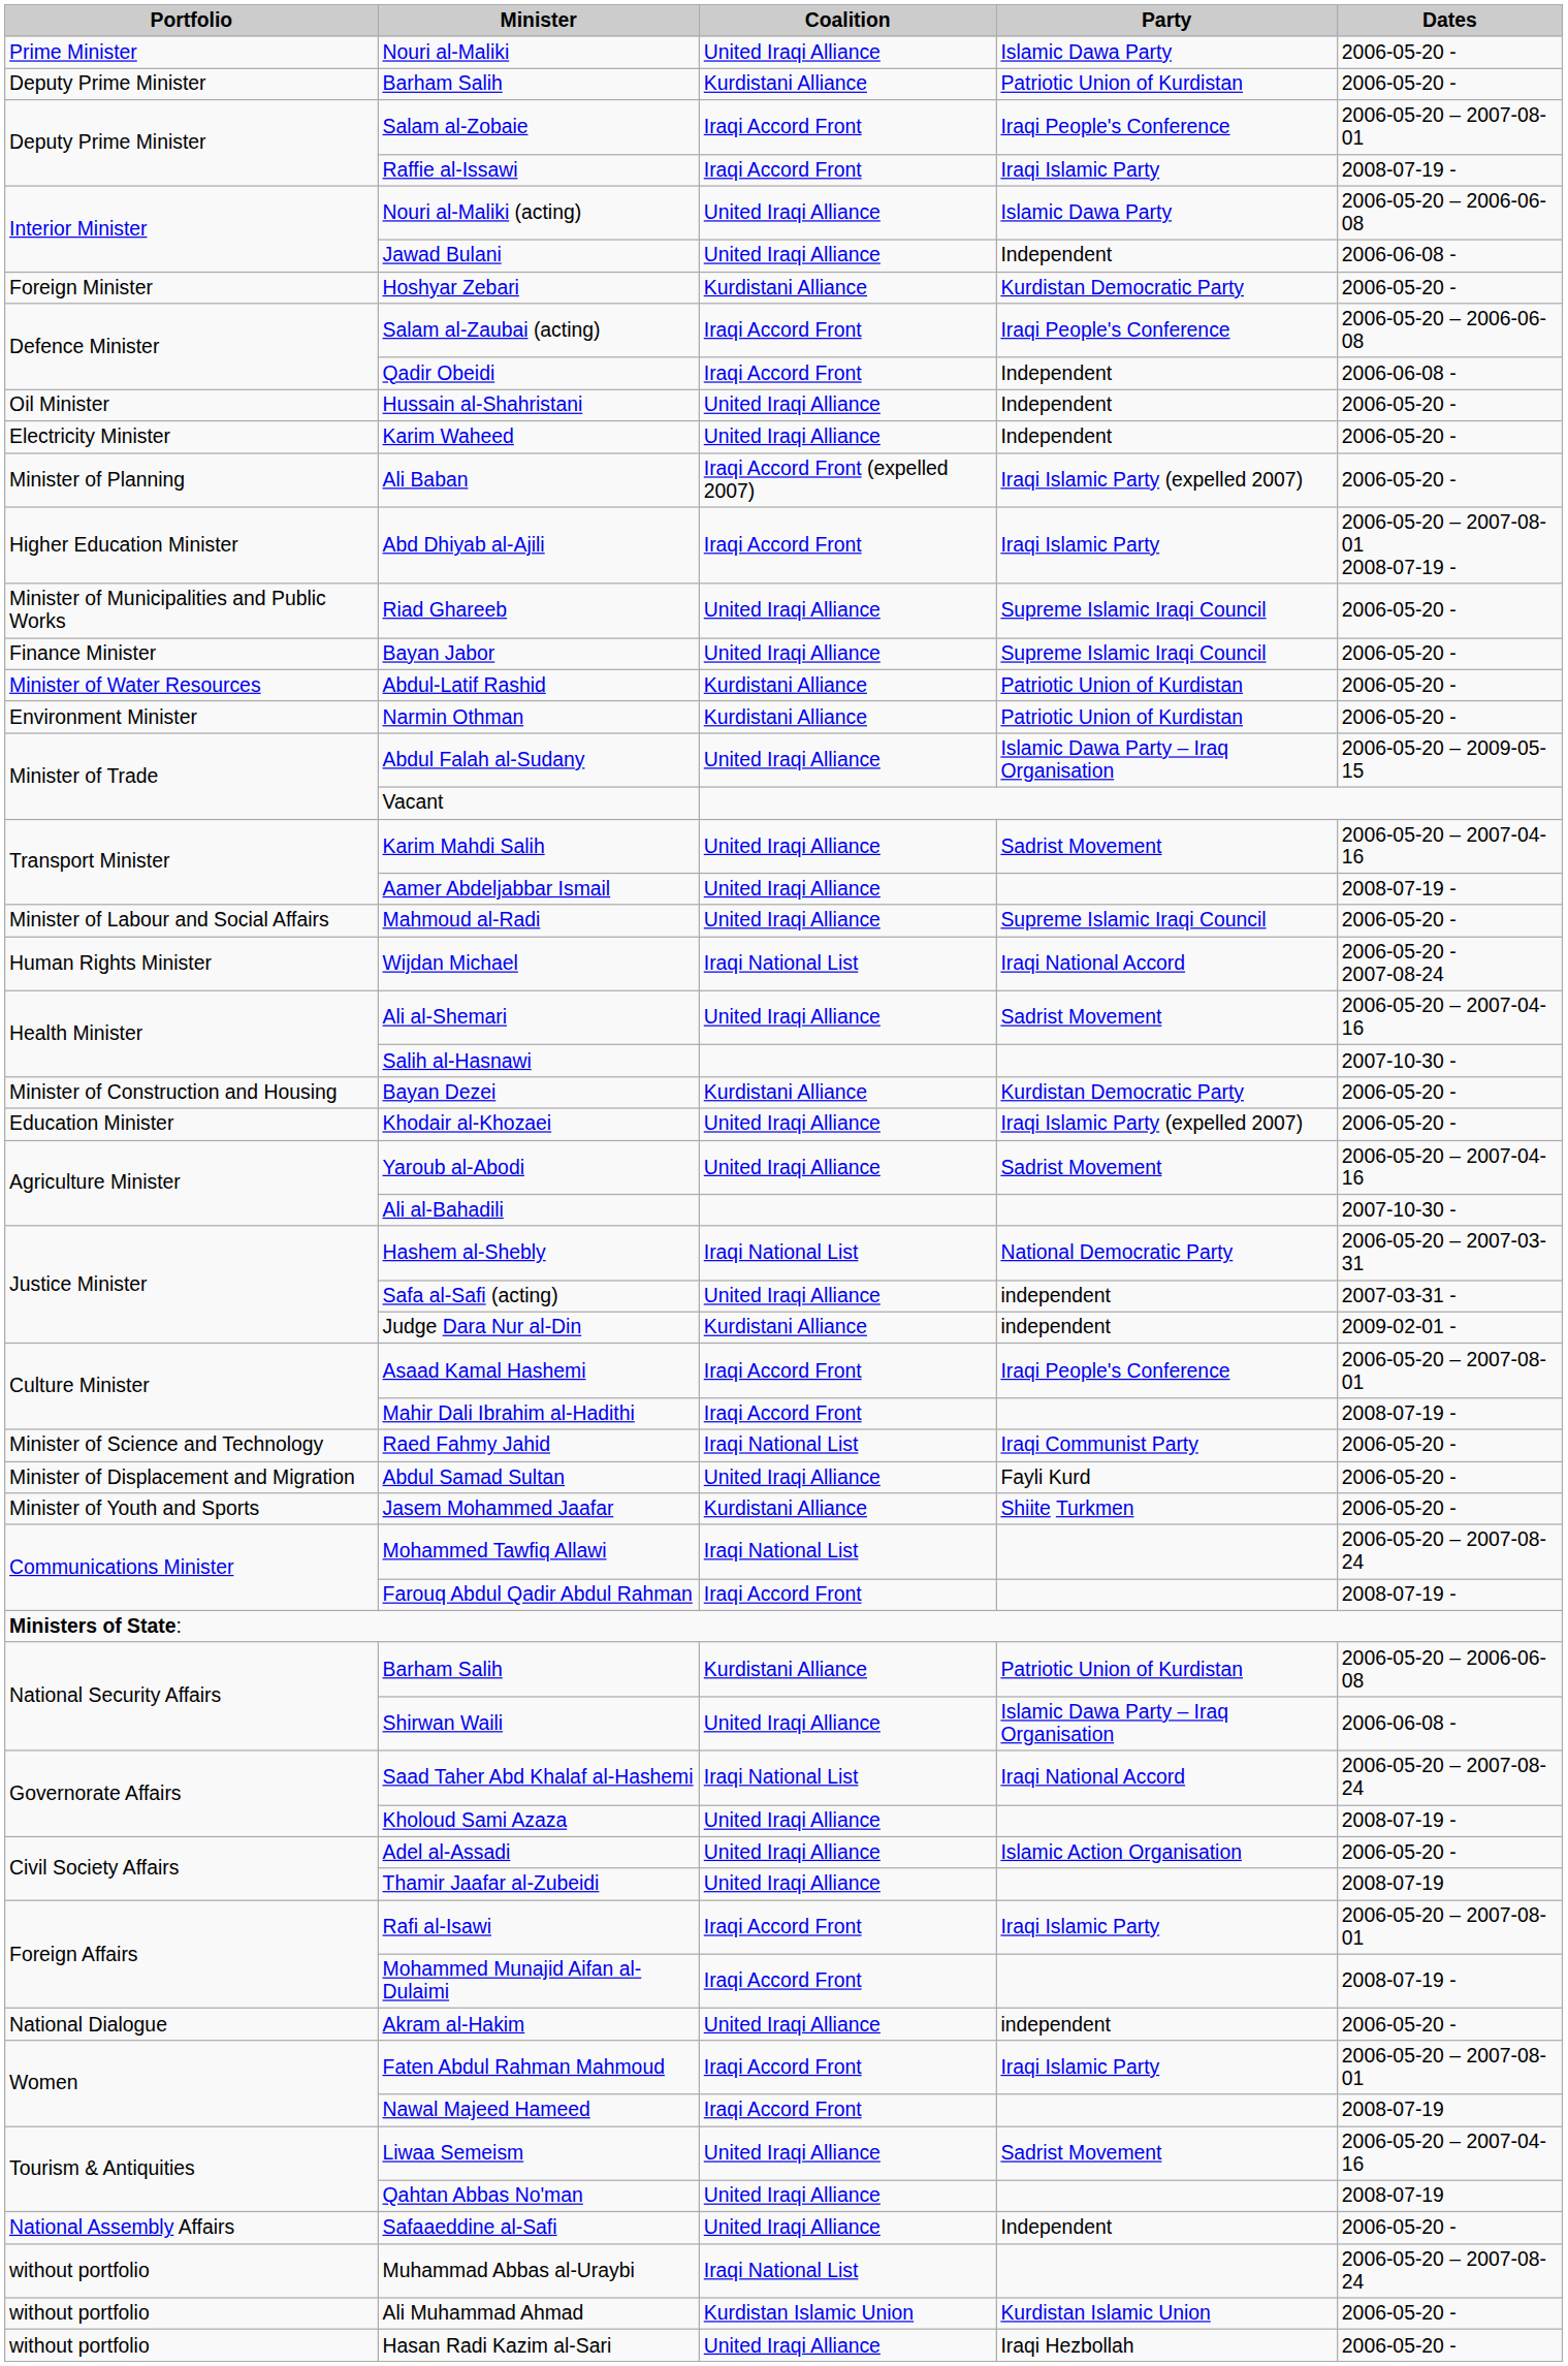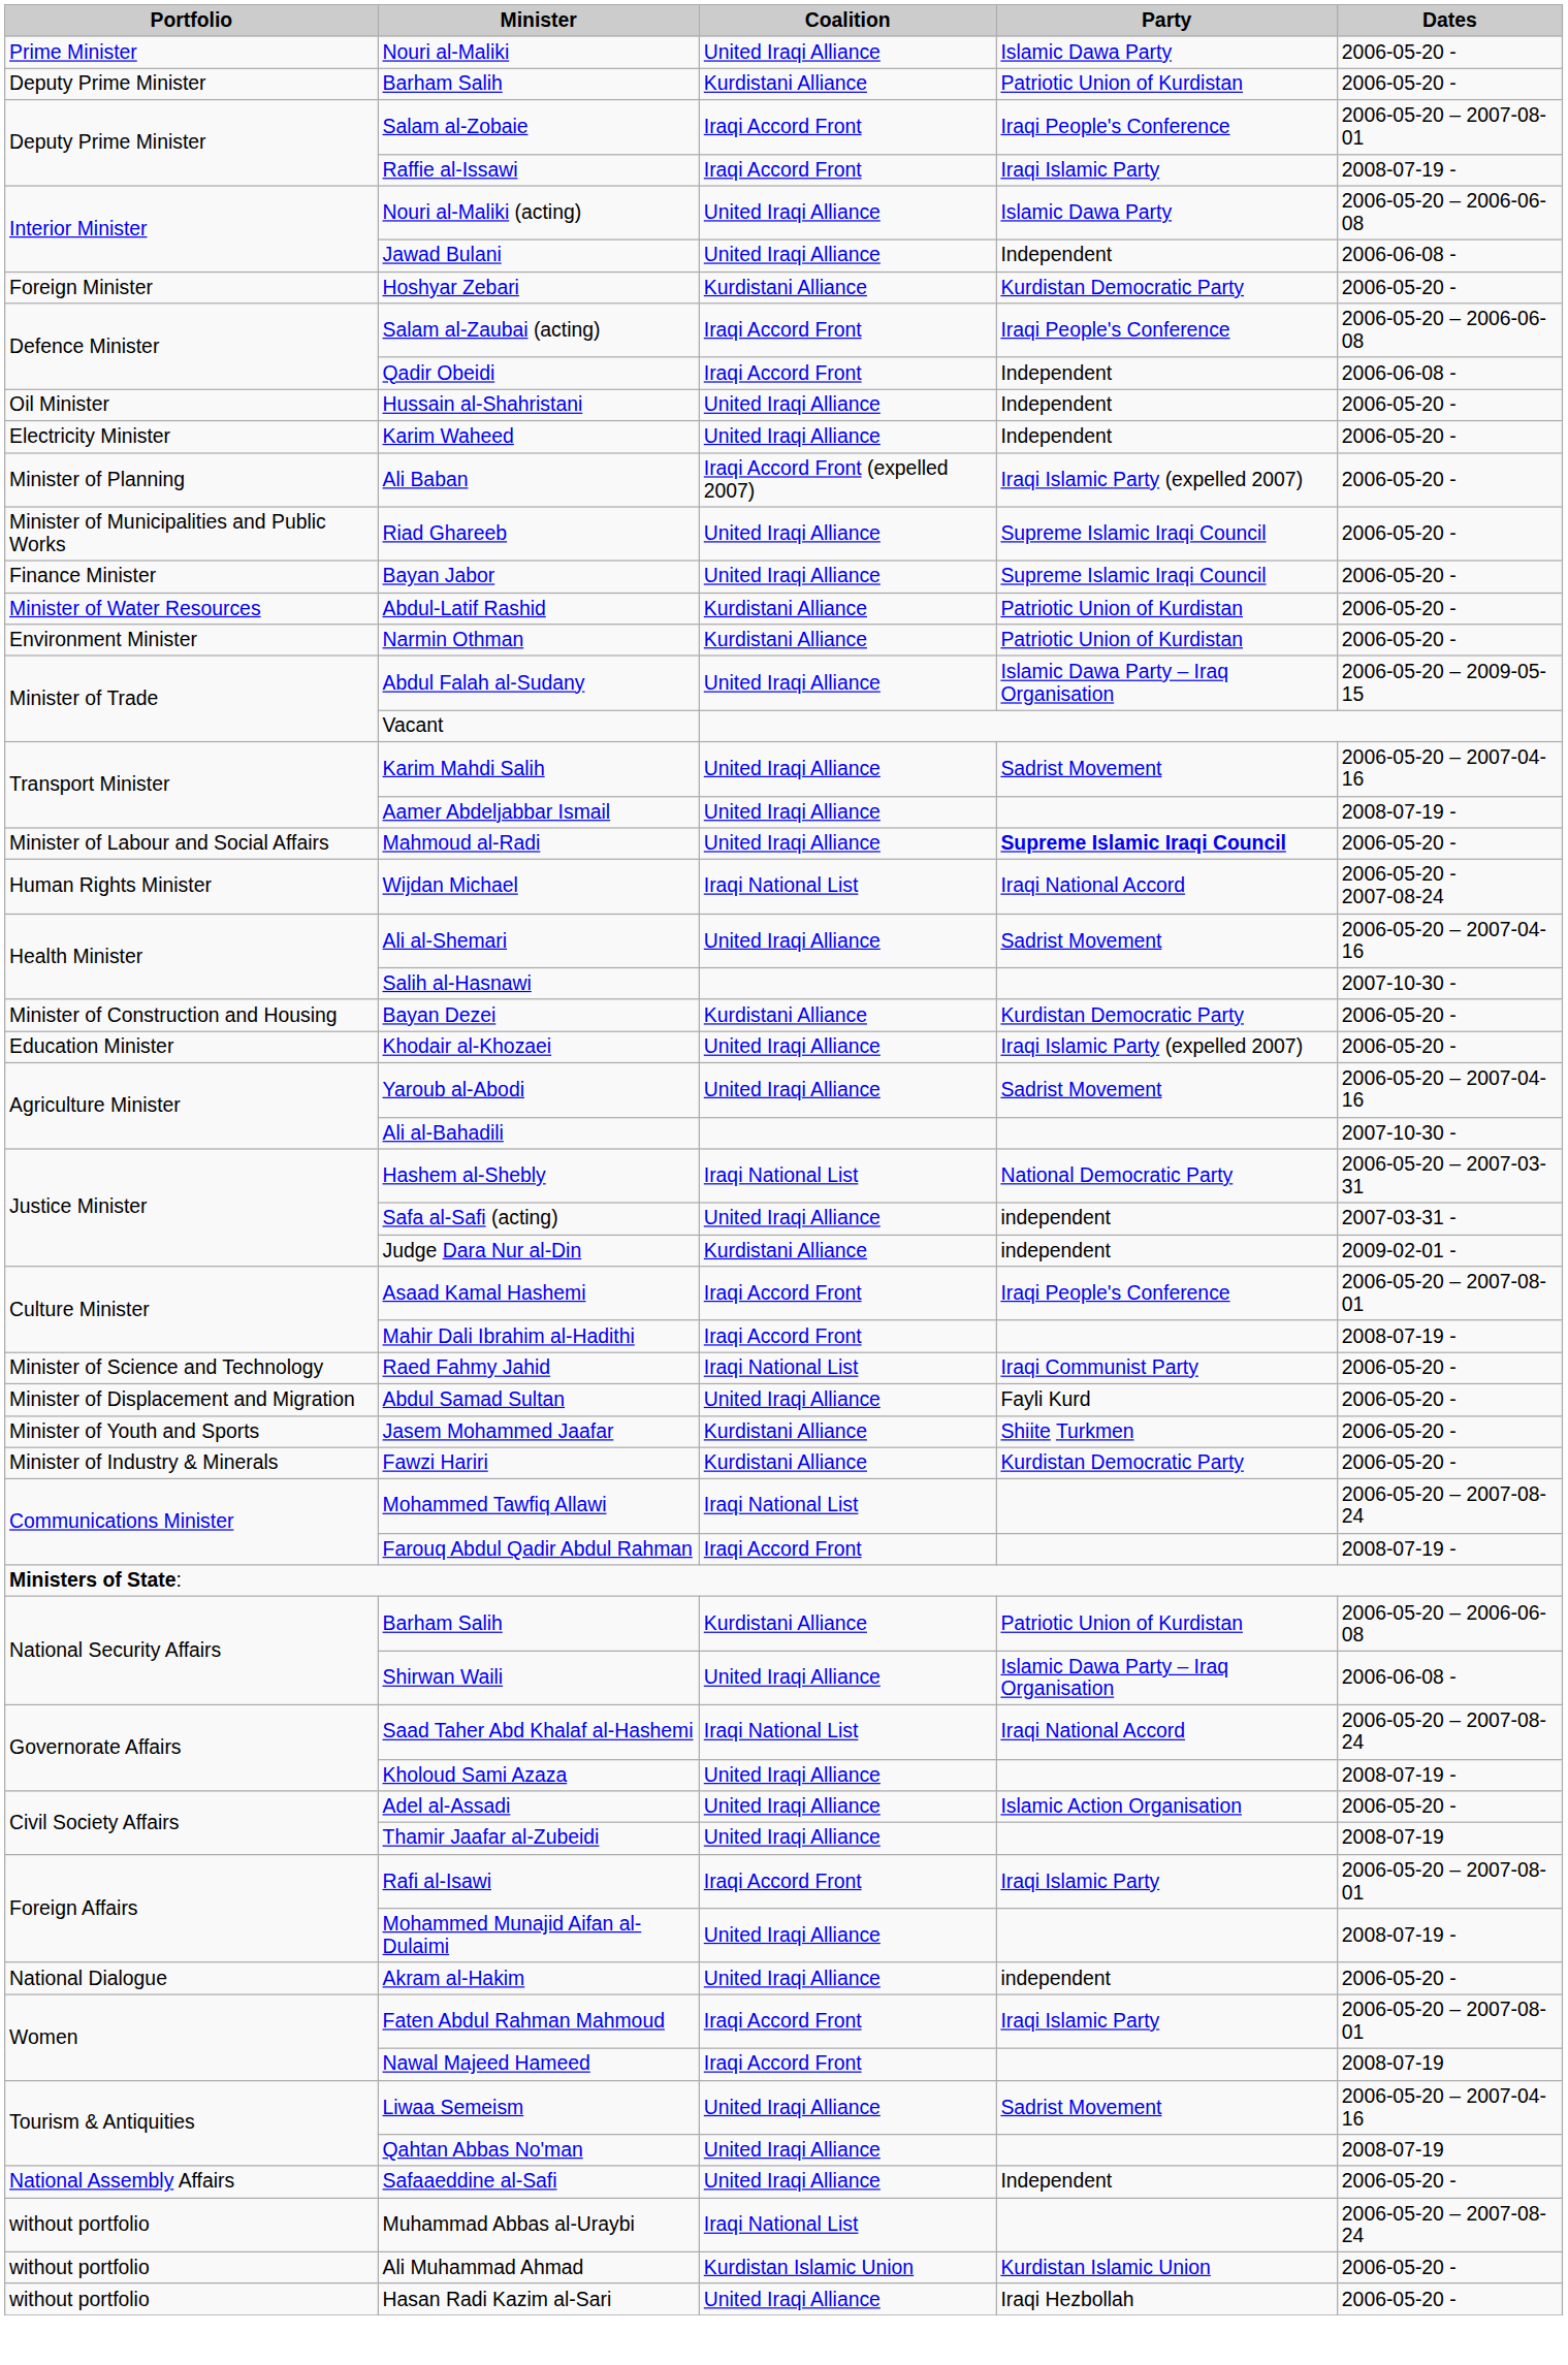- row: Higher Education Minister | Abd Dhiyab al-Ajili | Iraqi Accord Front | Iraqi Islamic Party | 2006-05-20 – 2007-08-01 2008-07-19 -
Mahmoud al-Radi | Party: normal -> bold
+ row: Minister of Industry & Minerals | Fawzi Hariri | Kurdistani Alliance | Kurdistan Democratic Party | 2006-05-20 -
Mohammed Munajid Aifan al-Dulaimi | Coalition: Iraqi Accord Front -> United Iraqi Alliance
